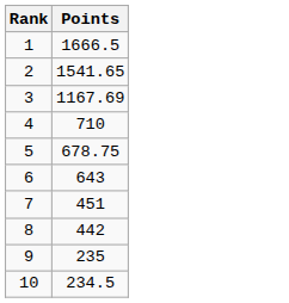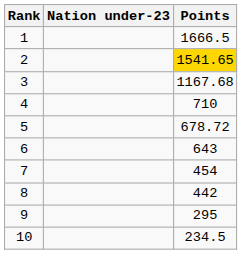+ column: Nation under-23
2 | Points: no background -> gold background
3 | Points: 1167.69 -> 1167.68
5 | Points: 678.75 -> 678.72
7 | Points: 451 -> 454
9 | Points: 235 -> 295
